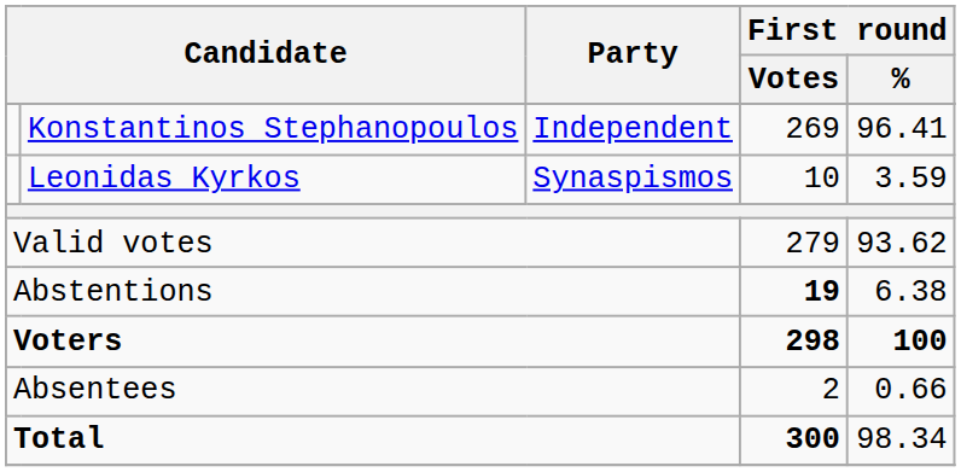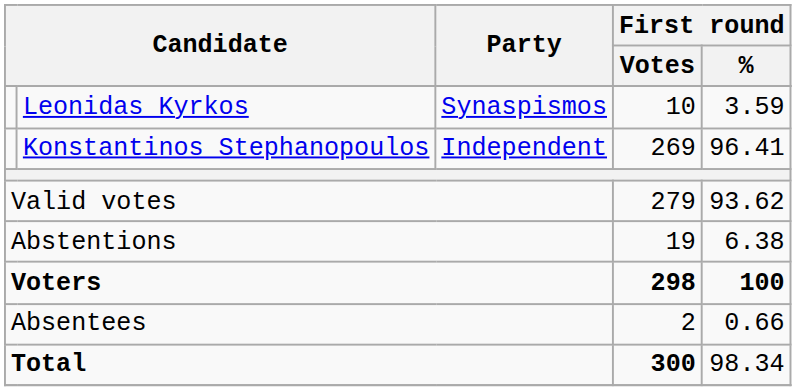rows swapped: Konstantinos Stephanopoulos <-> Leonidas Kyrkos
Abstentions | First round / Votes: bold -> normal
